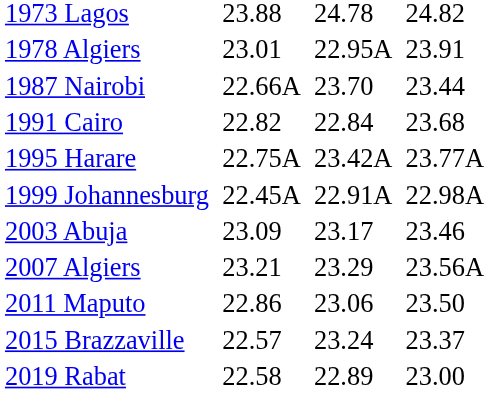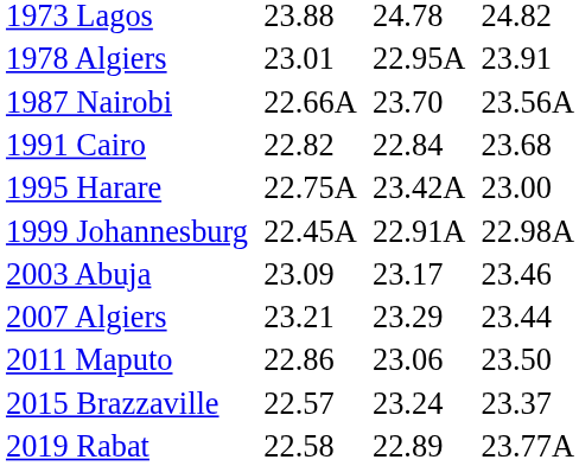1987 Nairobi | column 7: 23.44 -> 23.56A
1995 Harare | column 7: 23.77A -> 23.00
2007 Algiers | column 7: 23.56A -> 23.44
2019 Rabat | column 7: 23.00 -> 23.77A
